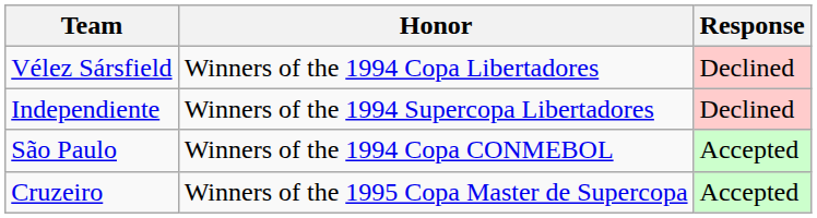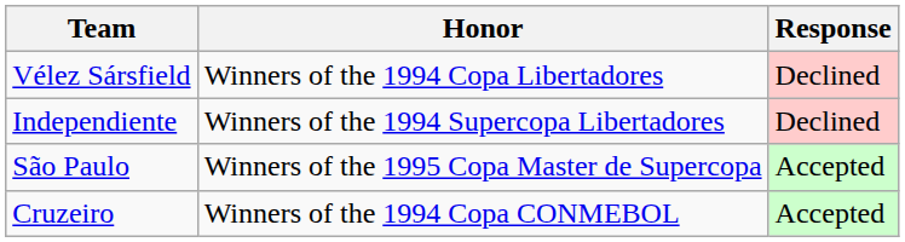São Paulo | Honor: Winners of the 1994 Copa CONMEBOL -> Winners of the 1995 Copa Master de Supercopa
Cruzeiro | Honor: Winners of the 1995 Copa Master de Supercopa -> Winners of the 1994 Copa CONMEBOL
